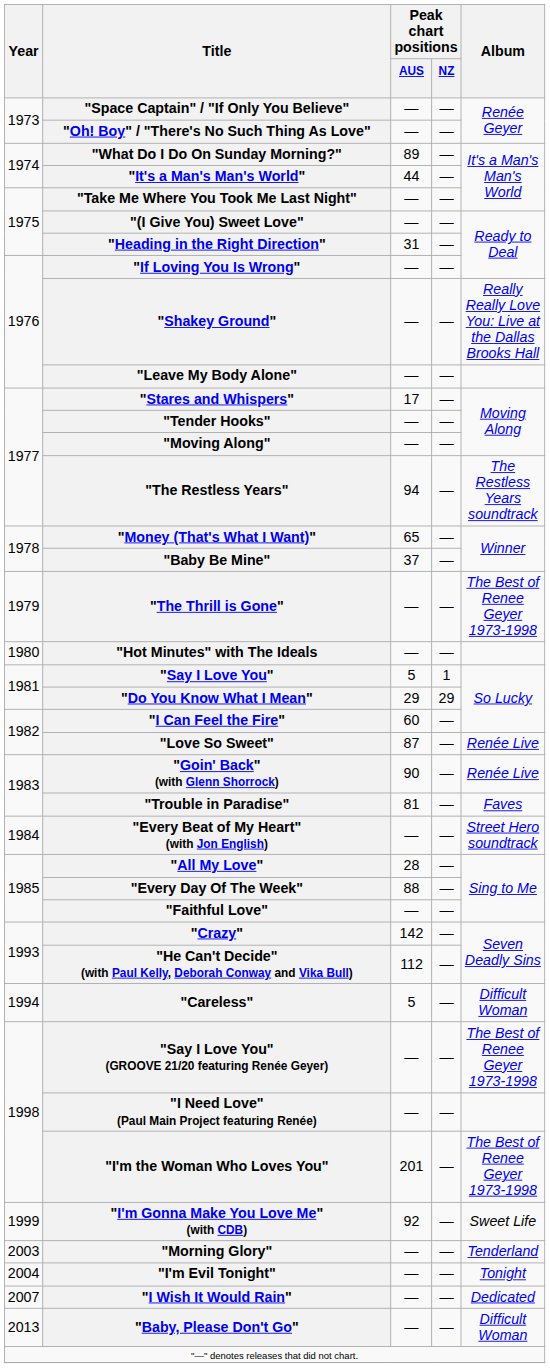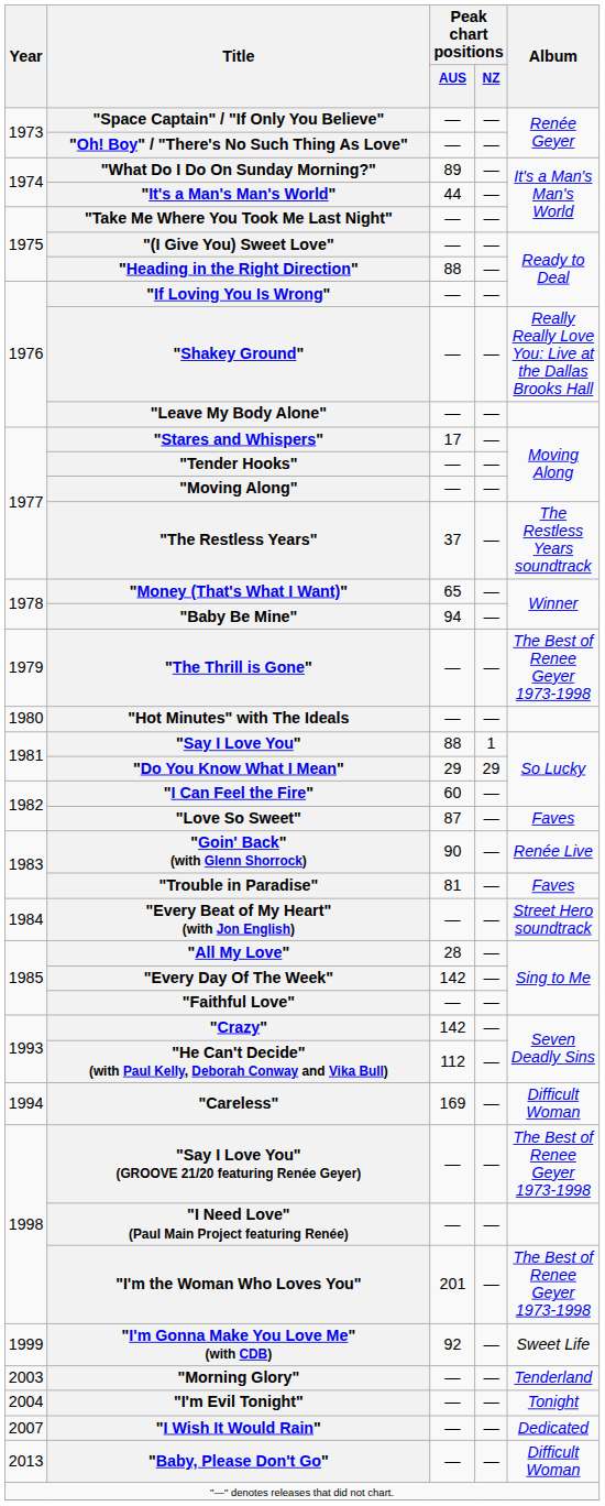"Heading in the Right Direction" | Peak chart positions / AUS: 31 -> 88
"The Restless Years" | Peak chart positions / AUS: 94 -> 37
"Baby Be Mine" | Peak chart positions / AUS: 37 -> 94
"Say I Love You" | Peak chart positions / AUS: 5 -> 88
"Love So Sweet" | Album: Renée Live -> Faves
"Every Day Of The Week" | Peak chart positions / AUS: 88 -> 142
"Careless" | Peak chart positions / AUS: 5 -> 169
